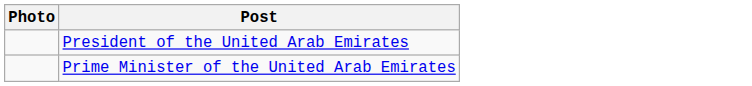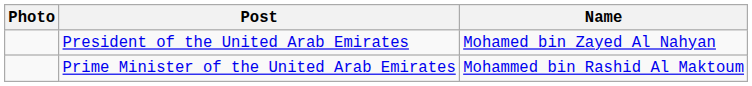+ column: Name | Mohamed bin Zayed Al Nahyan | Mohammed bin Rashid Al Maktoum
